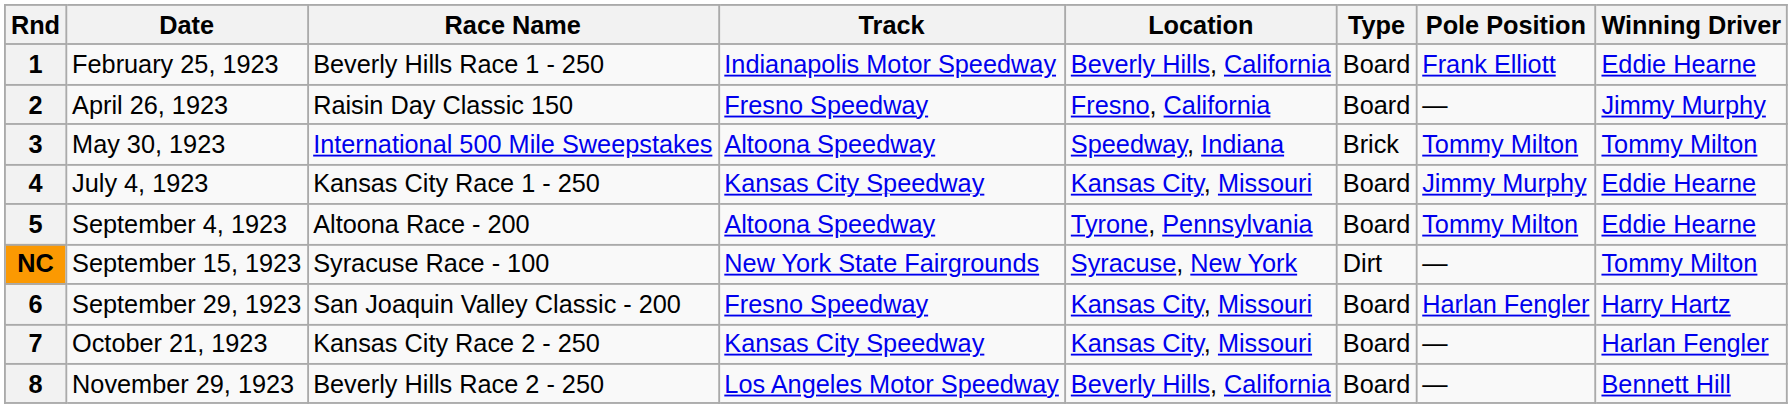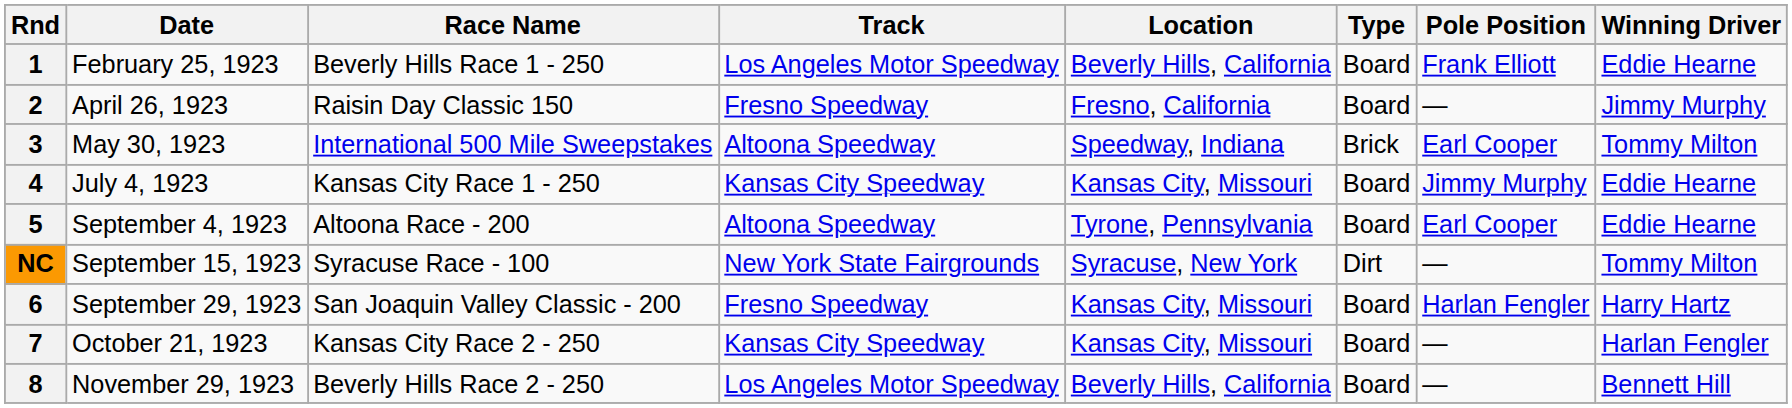1 | Track: Indianapolis Motor Speedway -> Los Angeles Motor Speedway
3 | Pole Position: Tommy Milton -> Earl Cooper
5 | Pole Position: Tommy Milton -> Earl Cooper
